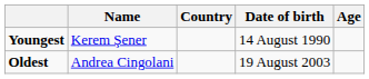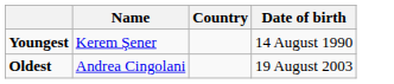- column: Age
